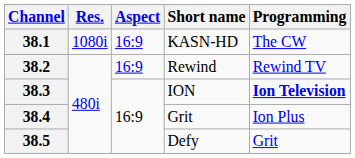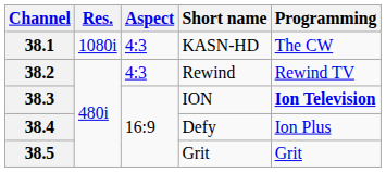38.1 | Aspect: 16:9 -> 4:3
38.2 | Aspect: 16:9 -> 4:3
38.4 | Short name: Grit -> Defy
38.5 | Short name: Defy -> Grit
